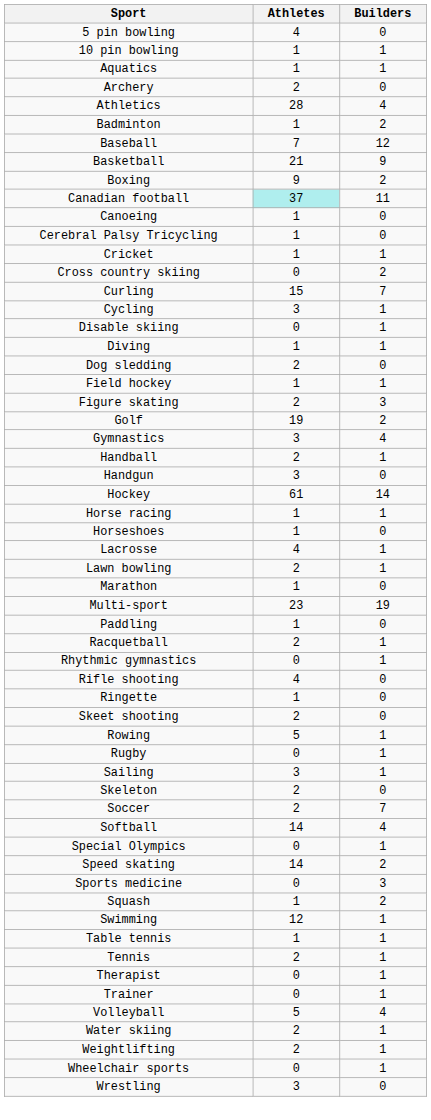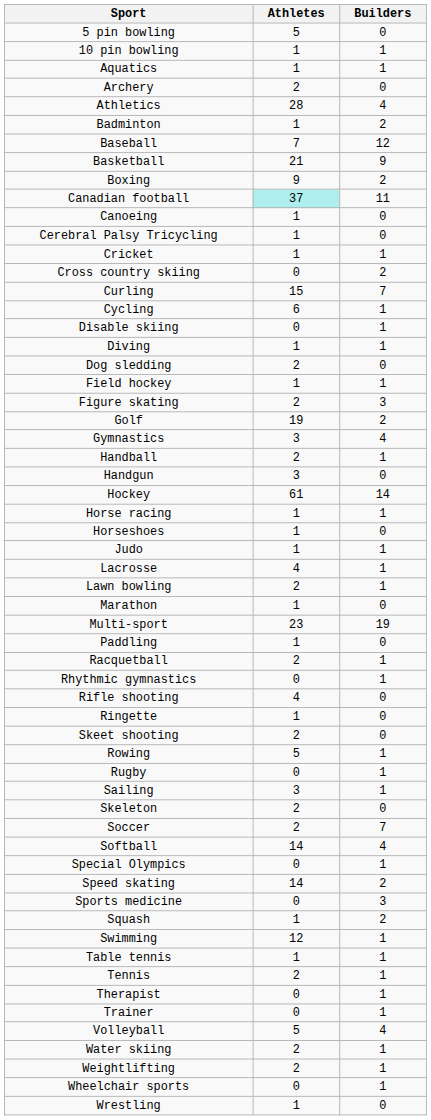5 pin bowling | Athletes: 4 -> 5
Cycling | Athletes: 3 -> 6
+ row: Judo | 1 | 1
Wrestling | Athletes: 3 -> 1
